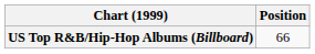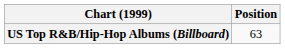US Top R&B/Hip-Hop Albums (Billboard) | Position: 66 -> 63
